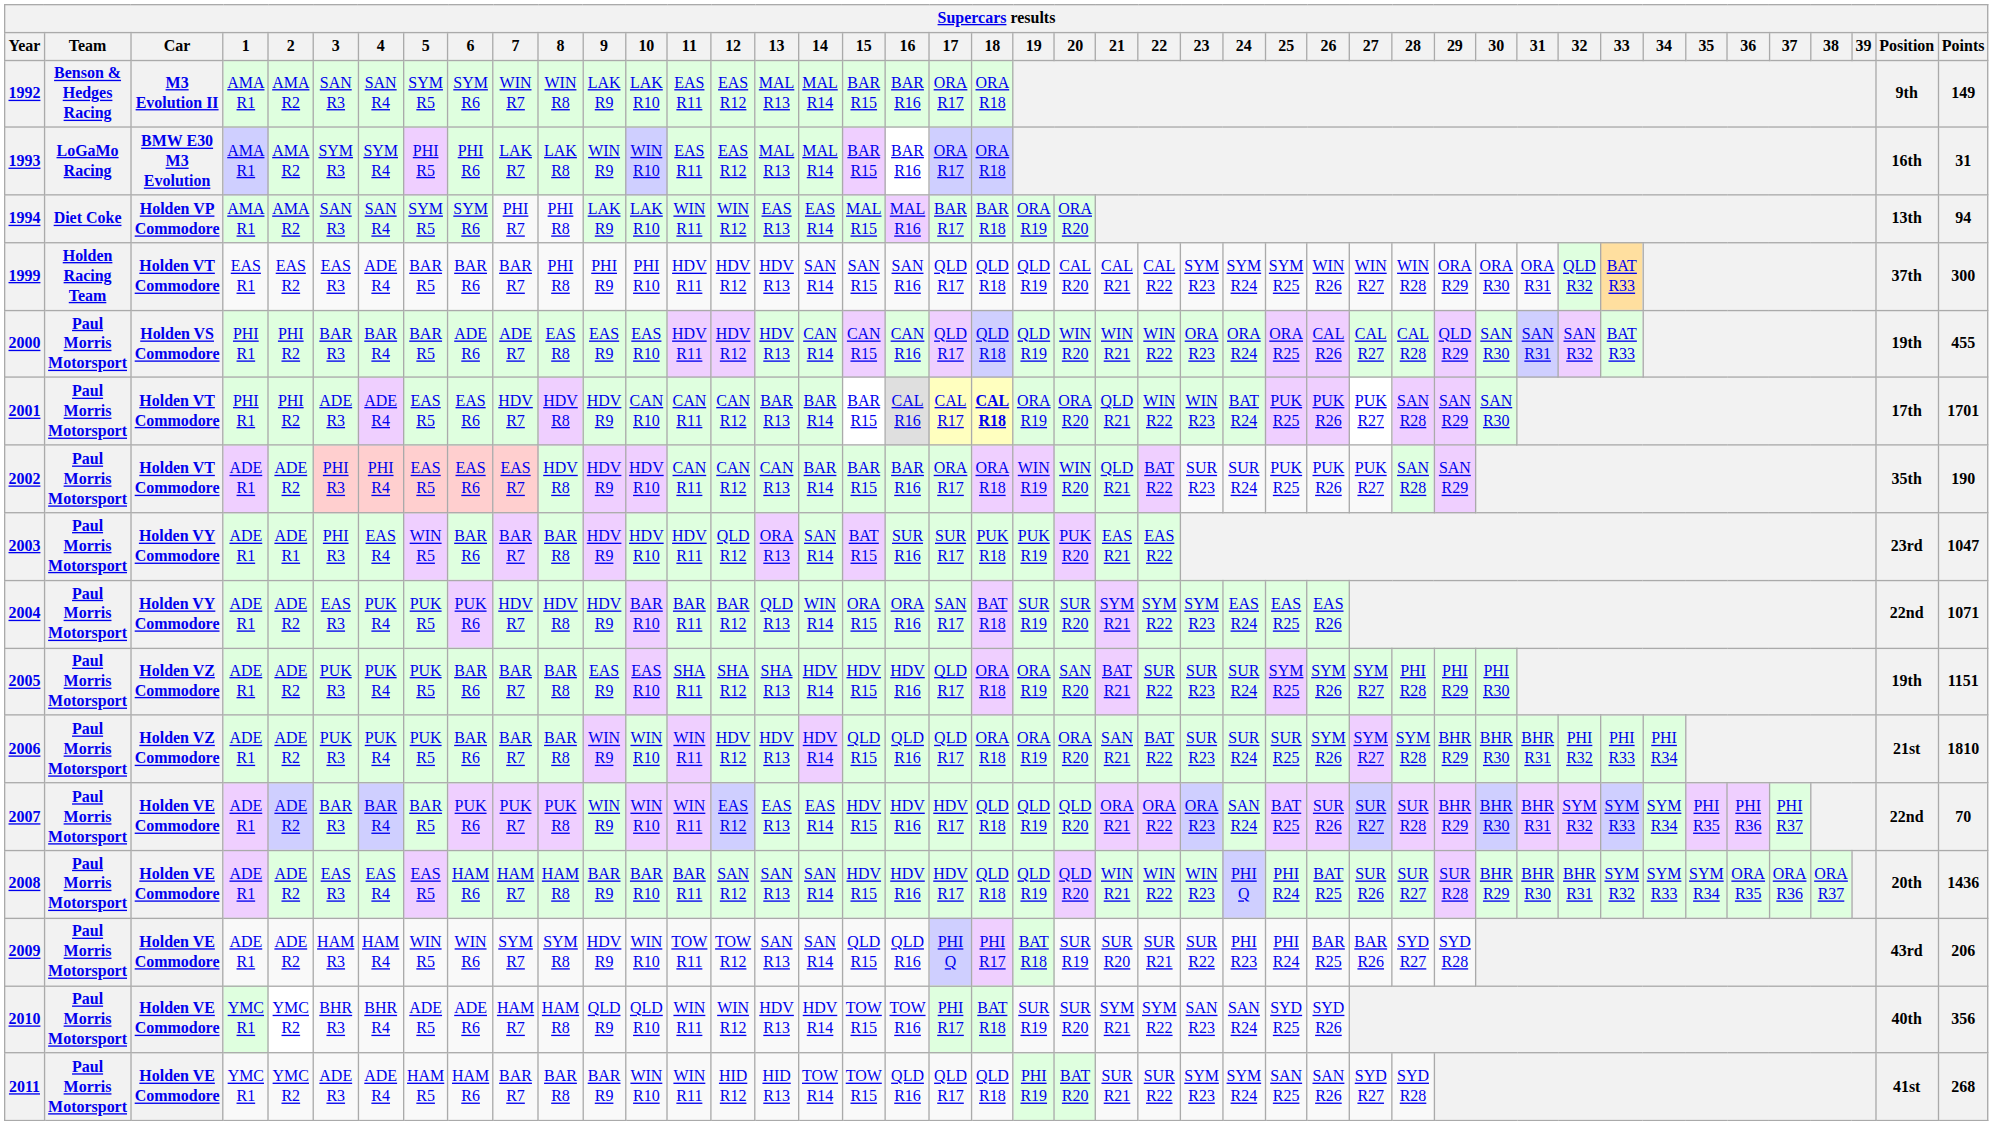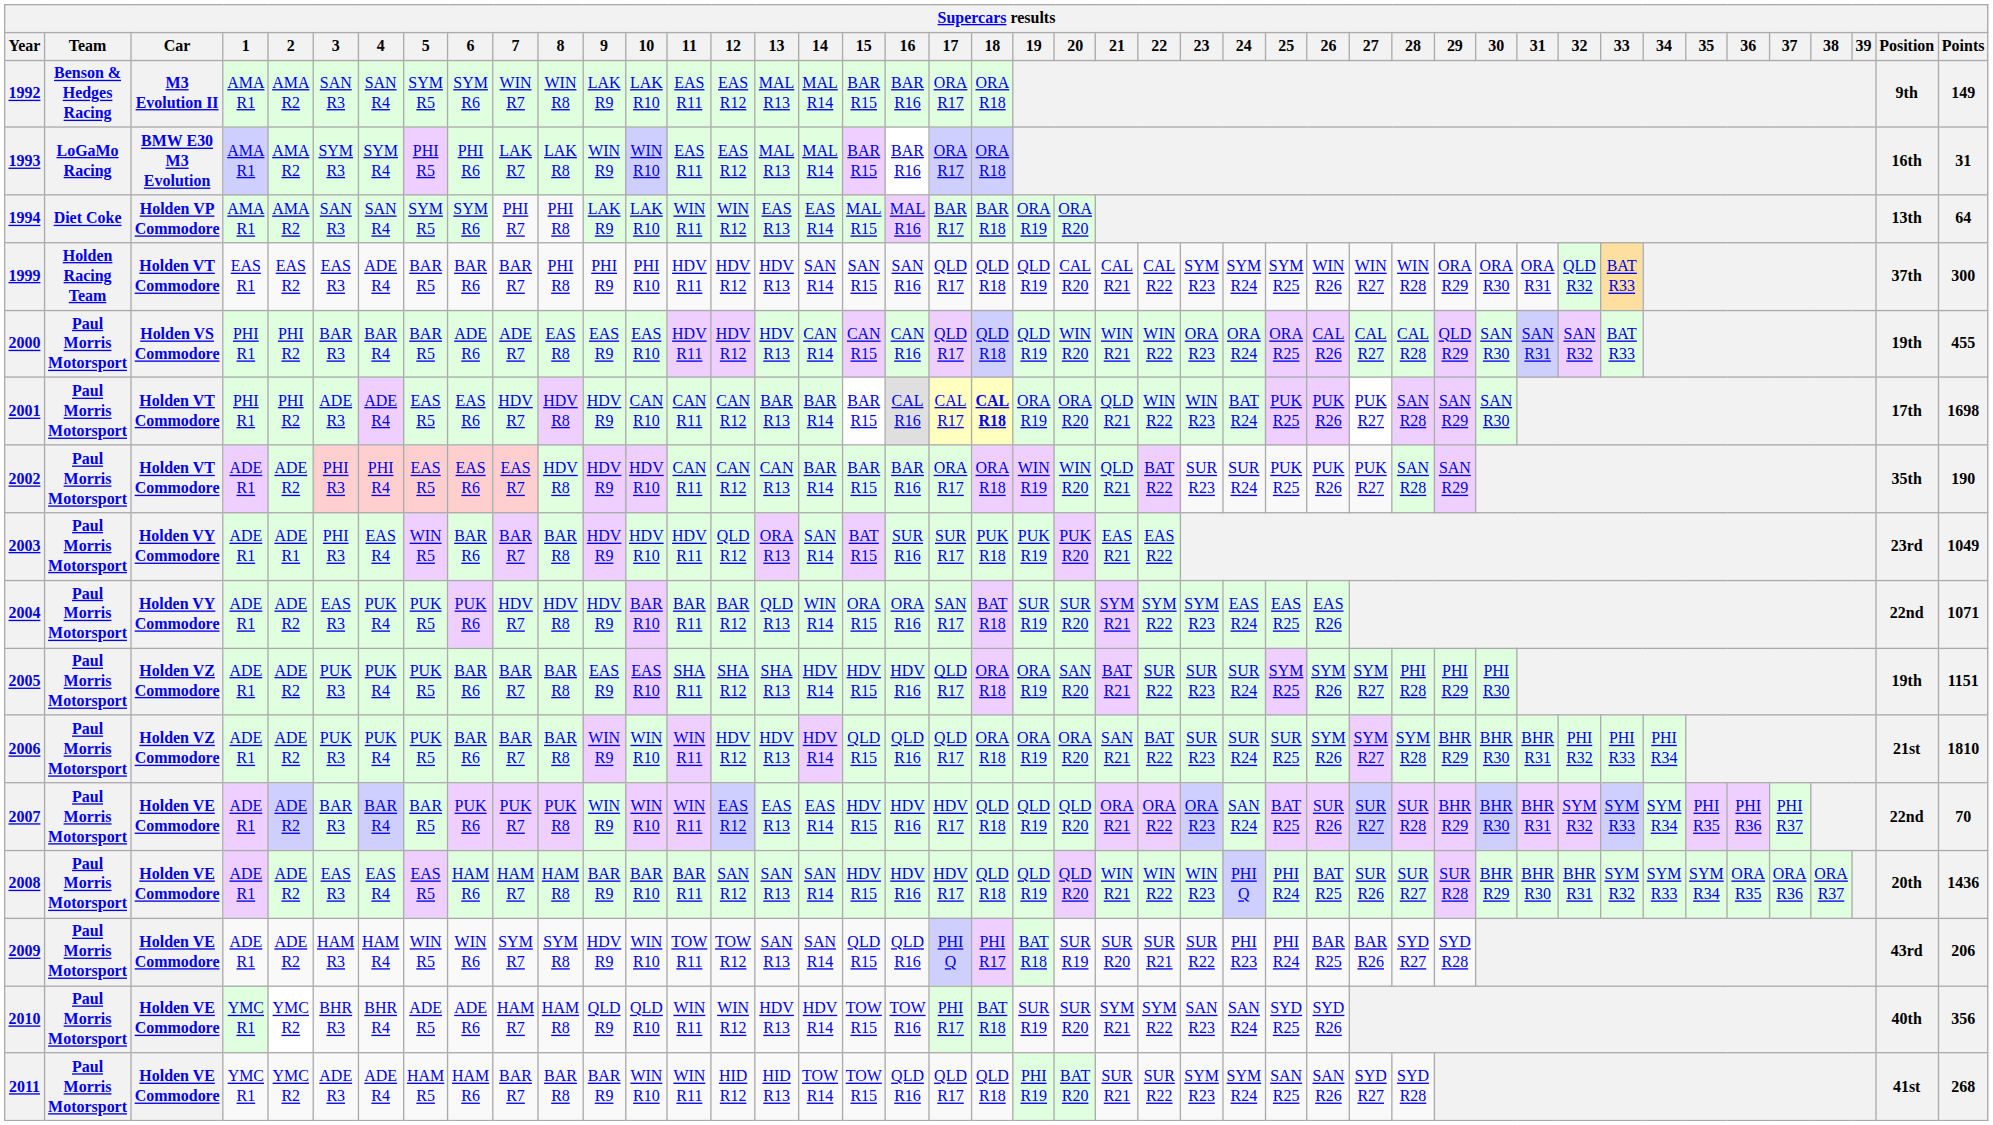1994 | Points: 94 -> 64
2001 | Points: 1701 -> 1698
2003 | Points: 1047 -> 1049
